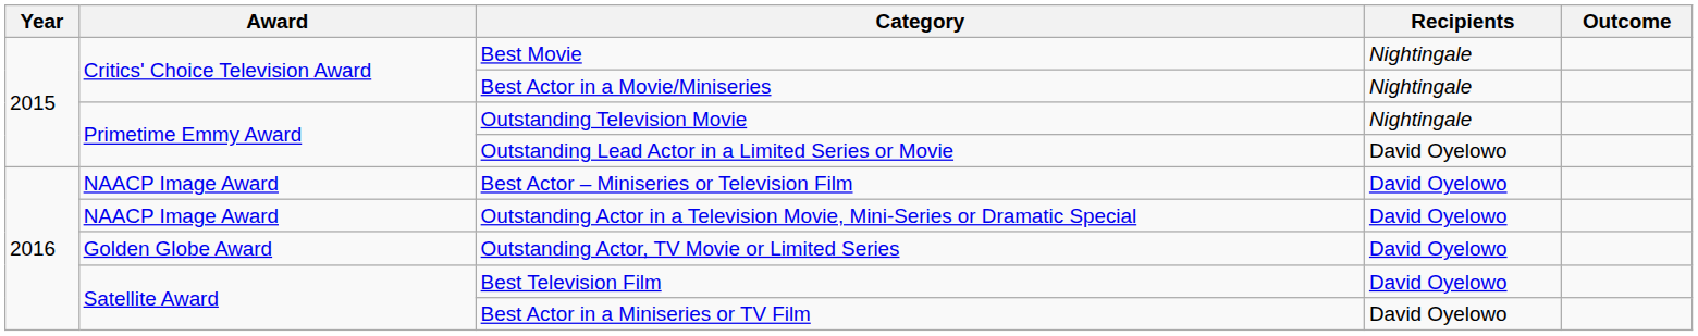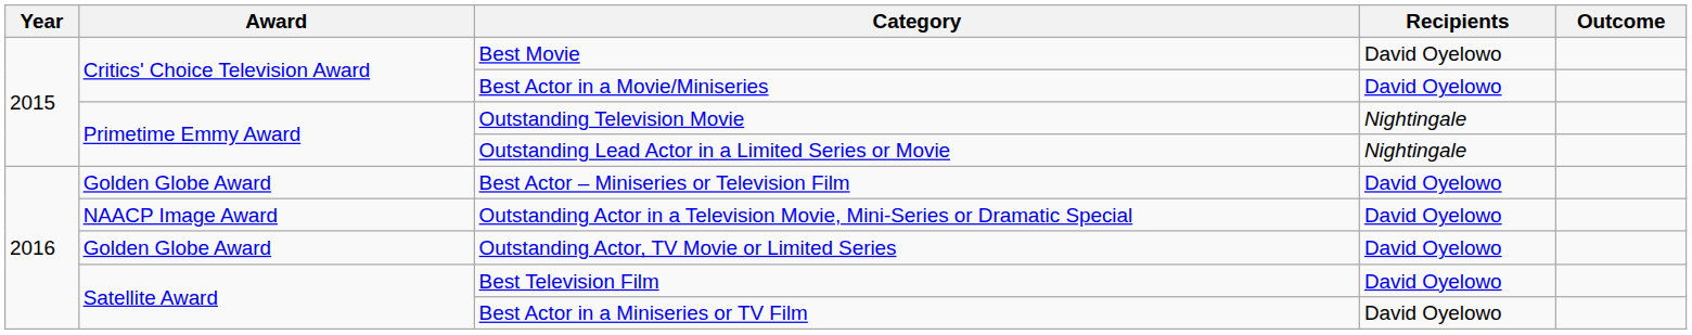Best Movie | Recipients: Nightingale -> David Oyelowo
Best Actor in a Movie/Miniseries | Recipients: Nightingale -> David Oyelowo
Outstanding Lead Actor in a Limited Series or Movie | Recipients: David Oyelowo -> Nightingale
Best Actor – Miniseries or Television Film | Award: NAACP Image Award -> Golden Globe Award
